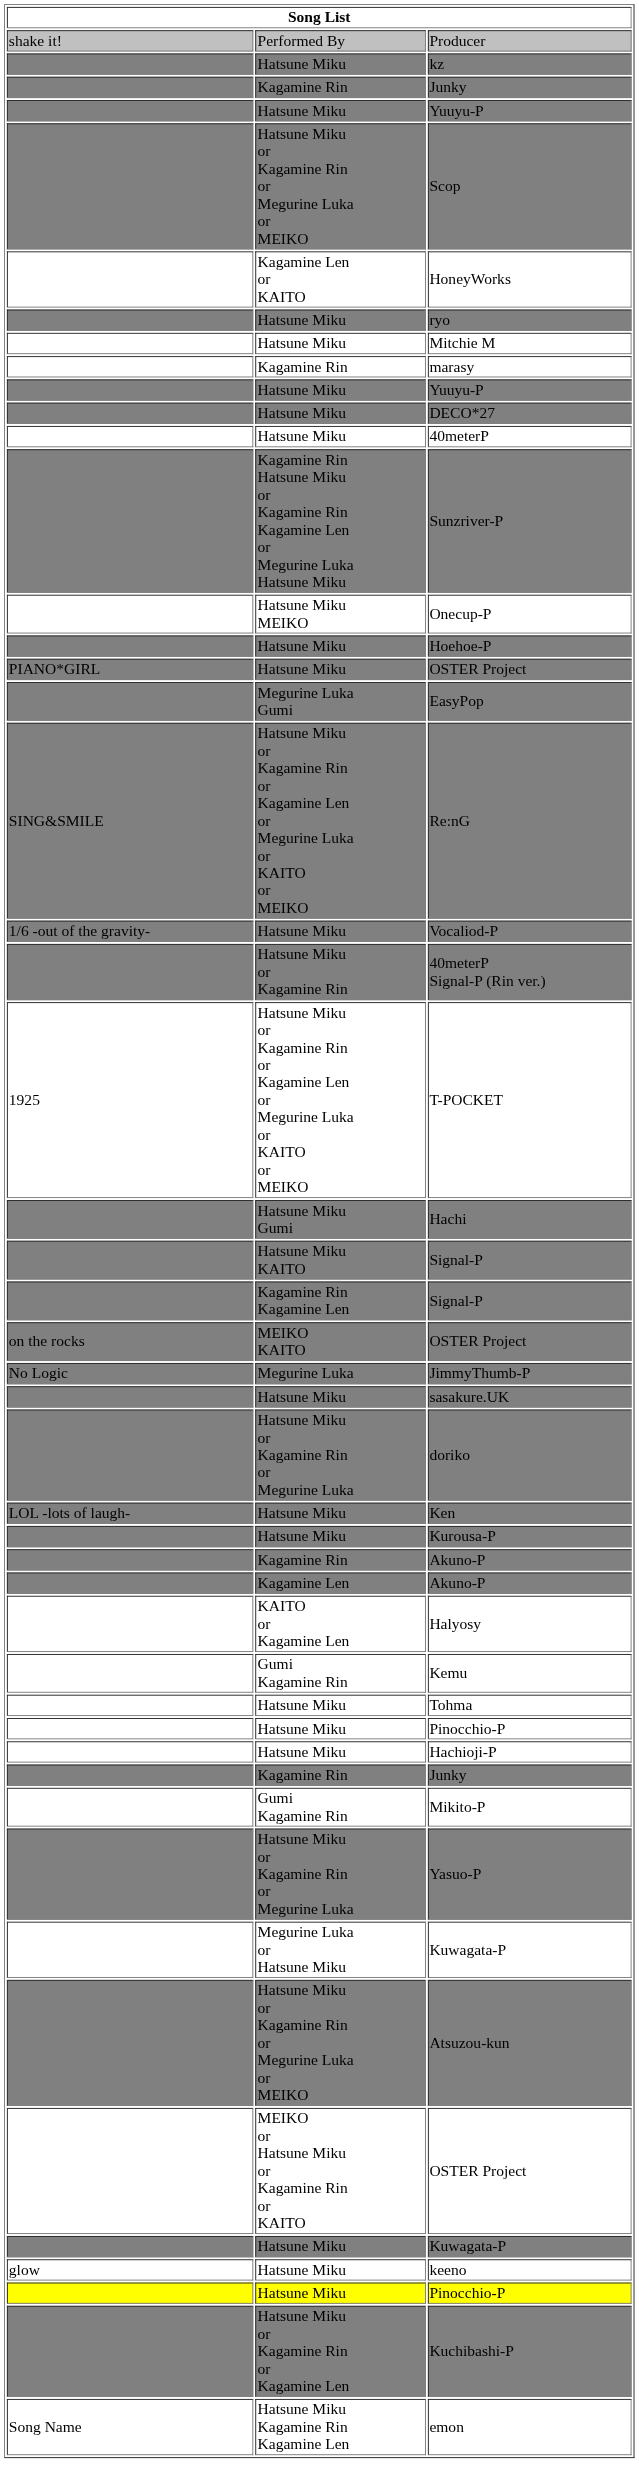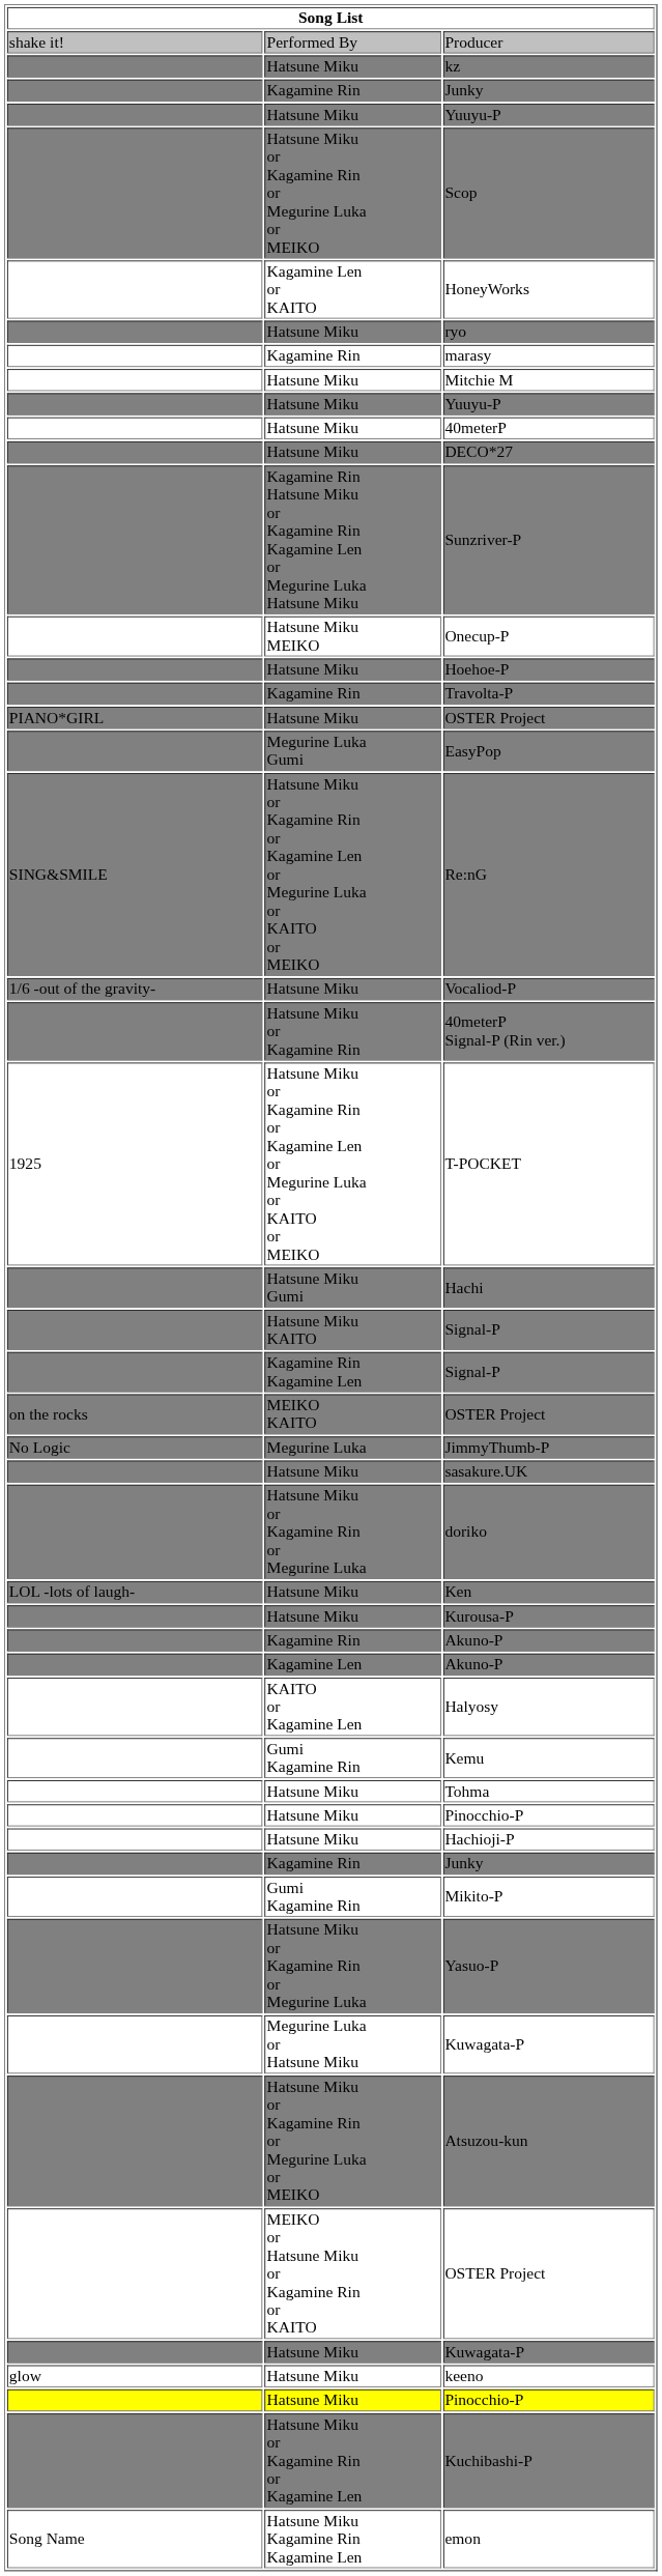rows swapped: marasy <-> Mitchie M
rows swapped: DECO*27 <-> 40meterP
+ row: Kagamine Rin | Travolta-P
